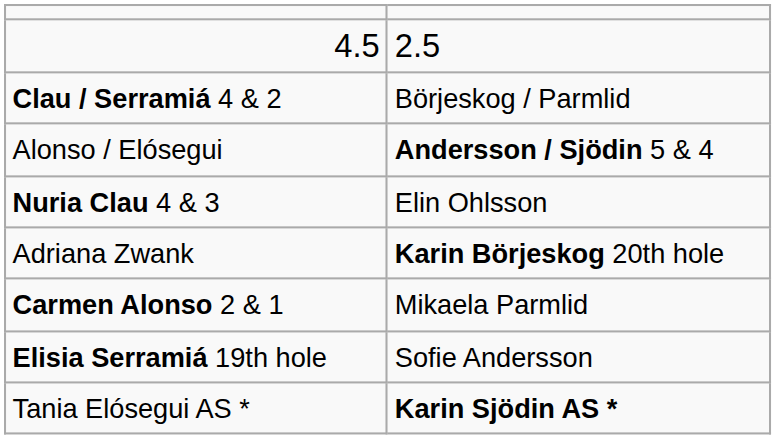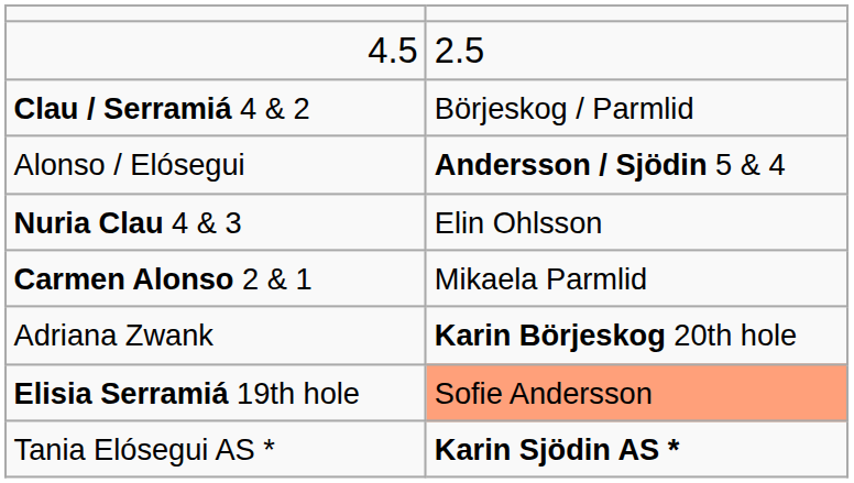rows swapped: Adriana Zwank <-> Carmen Alonso 2 & 1
Elisia Serramiá 19th hole | column 2: no background -> lightsalmon background
